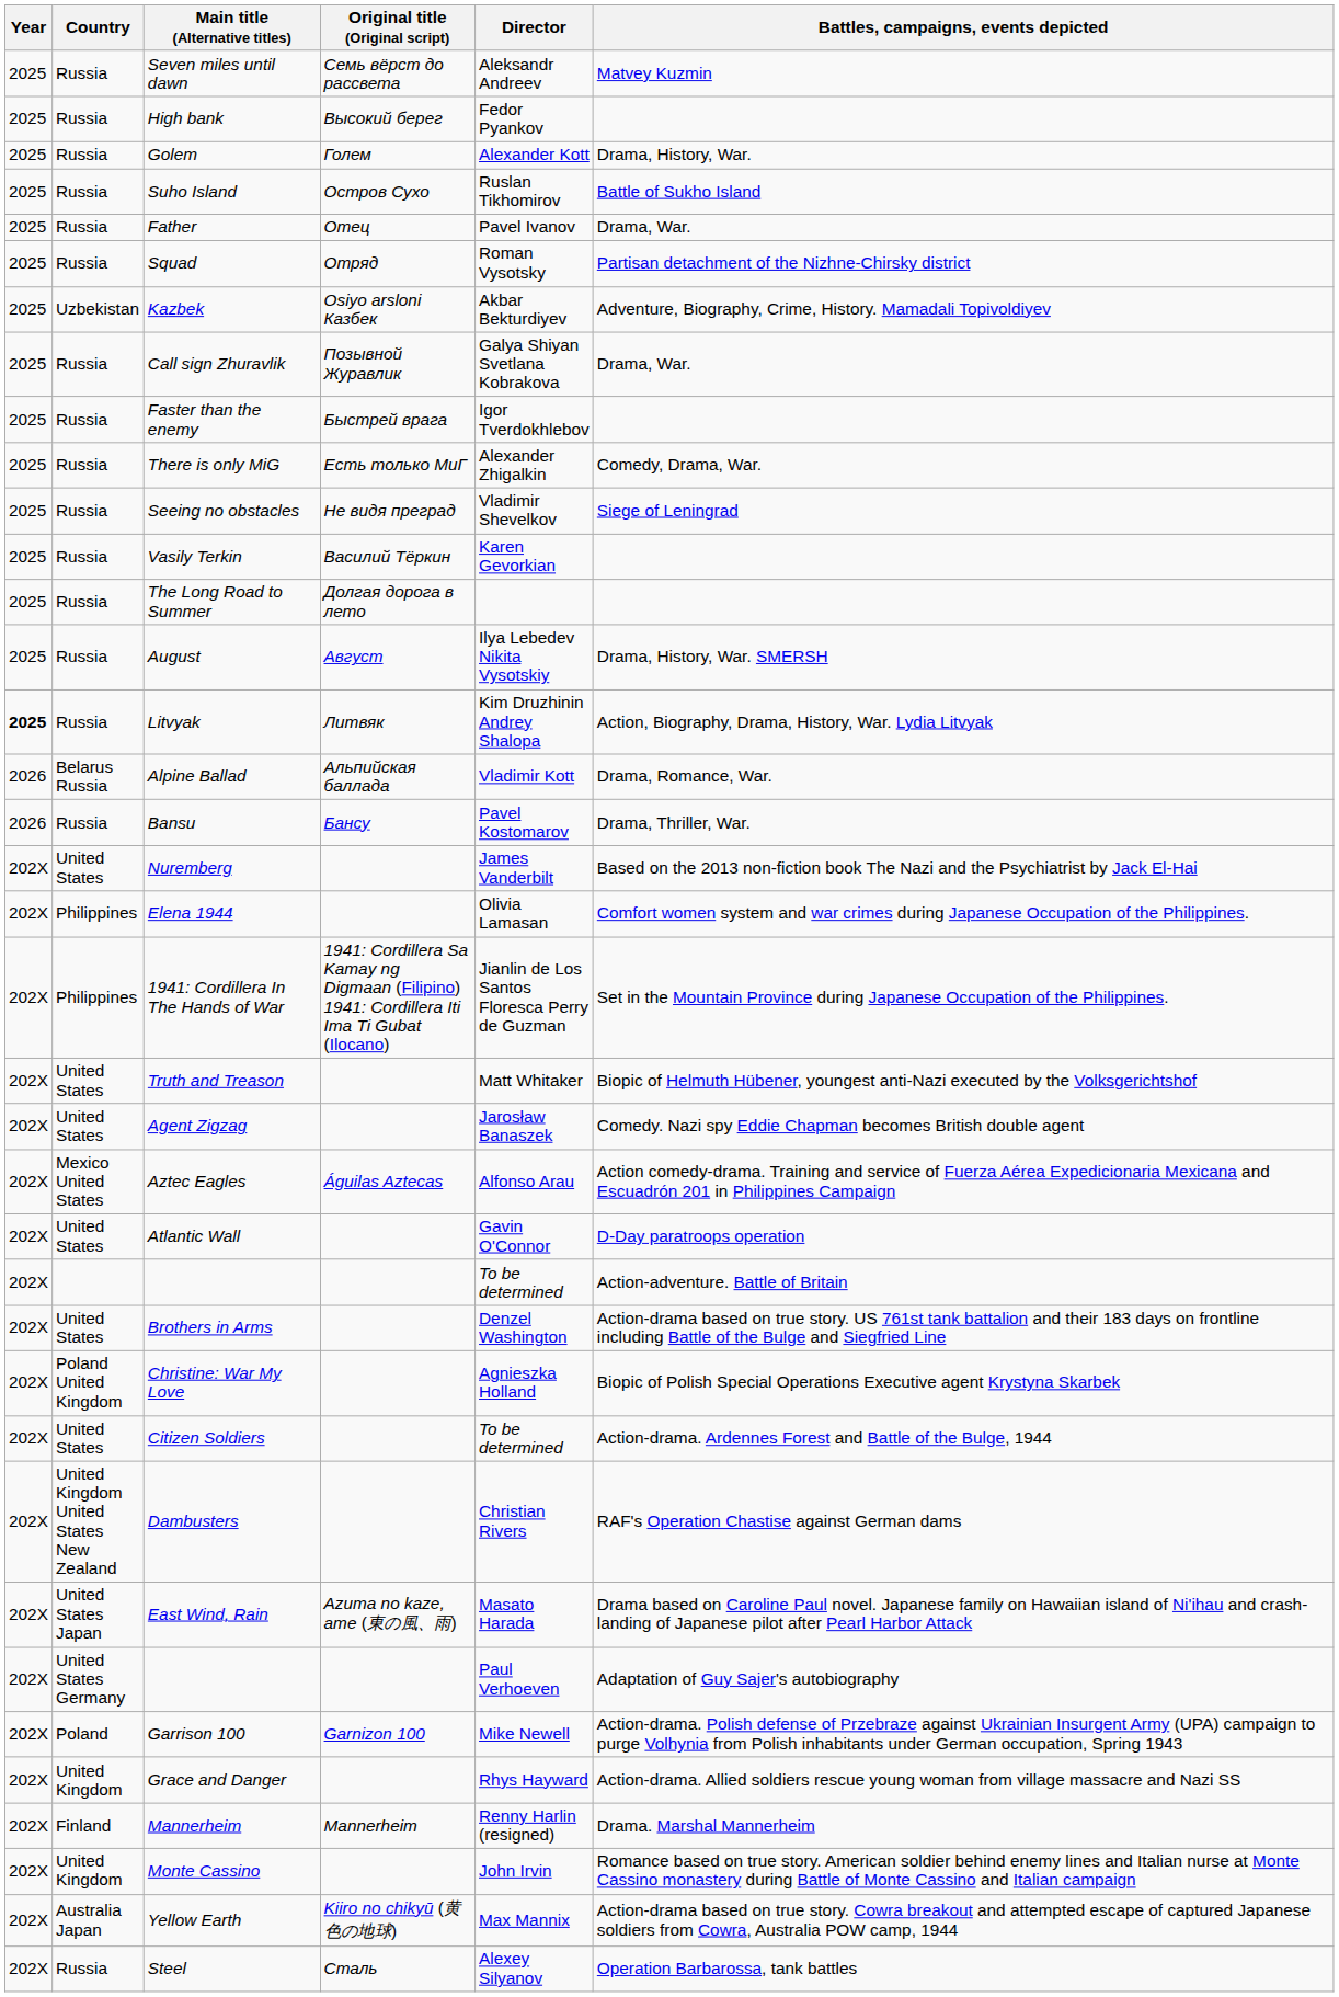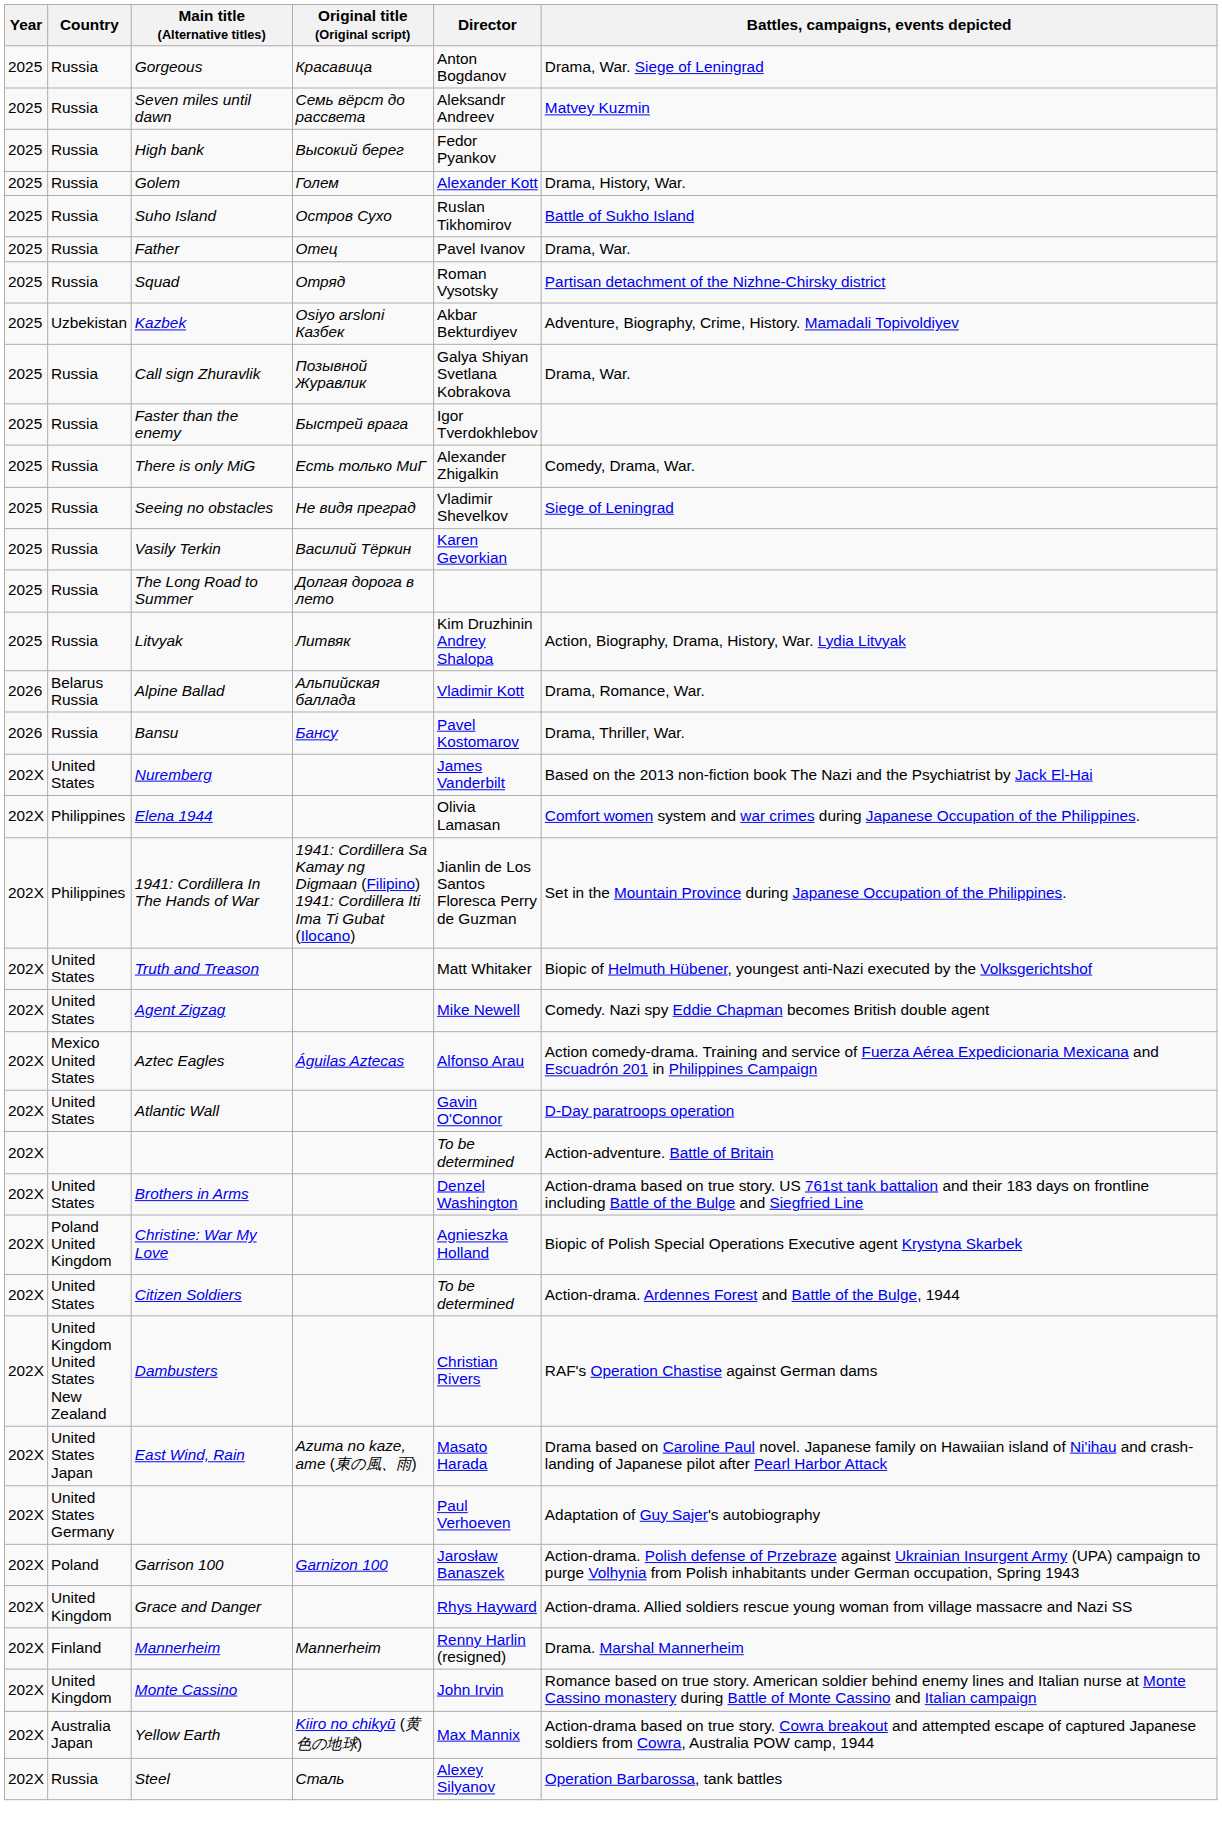+ row: 2025 | Russia | Gorgeous | Красавица | Anton Bogdanov | Drama, War. Siege of Leningrad
- row: 2025 | Russia | August | Август | Ilya Lebedev Nikita Vysotskiy | Drama, History, War. SMERSH
Litvyak | Year: bold -> normal
Agent Zigzag | Director: Jarosław Banaszek -> Mike Newell
Garrison 100 | Director: Mike Newell -> Jarosław Banaszek
